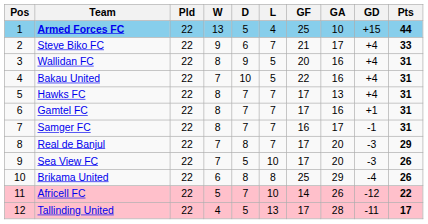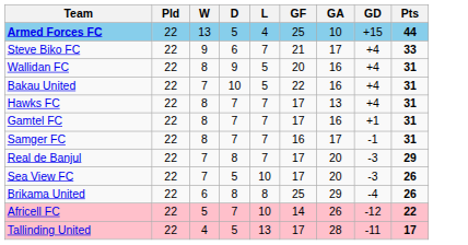- column: Pos | 1 | 2 | 3 | 4 | 5 | 6 | 7 | 8 | 9 | 10 | 11 | 12
